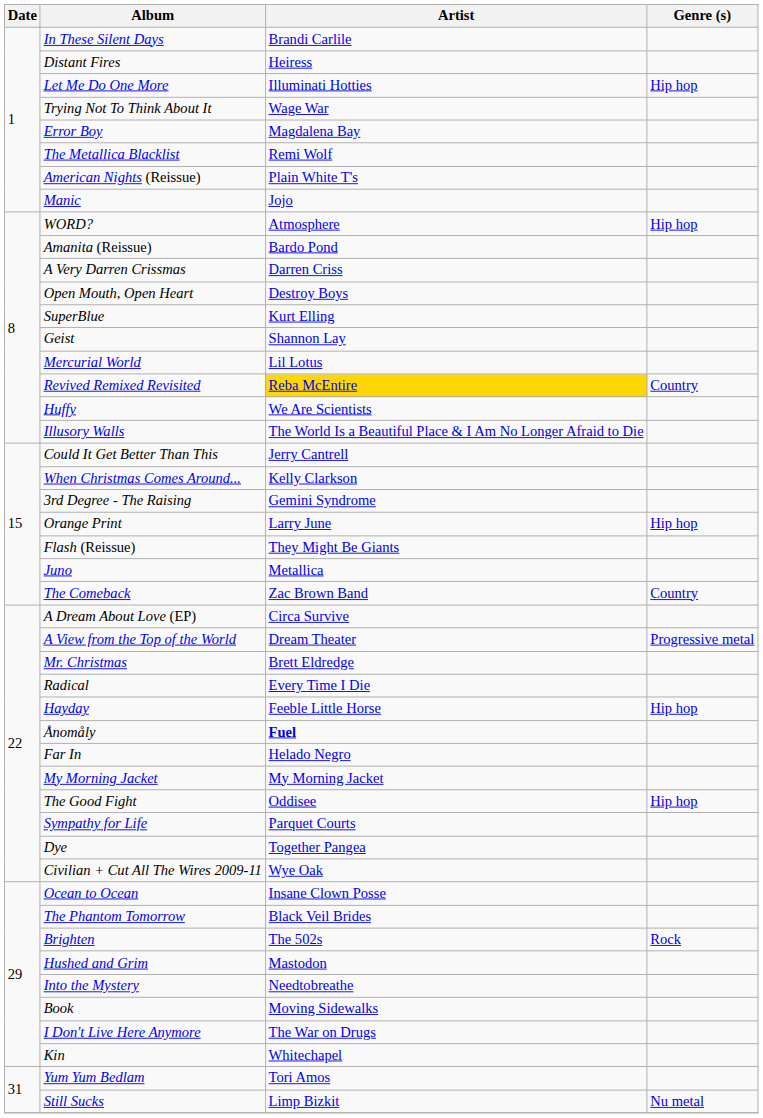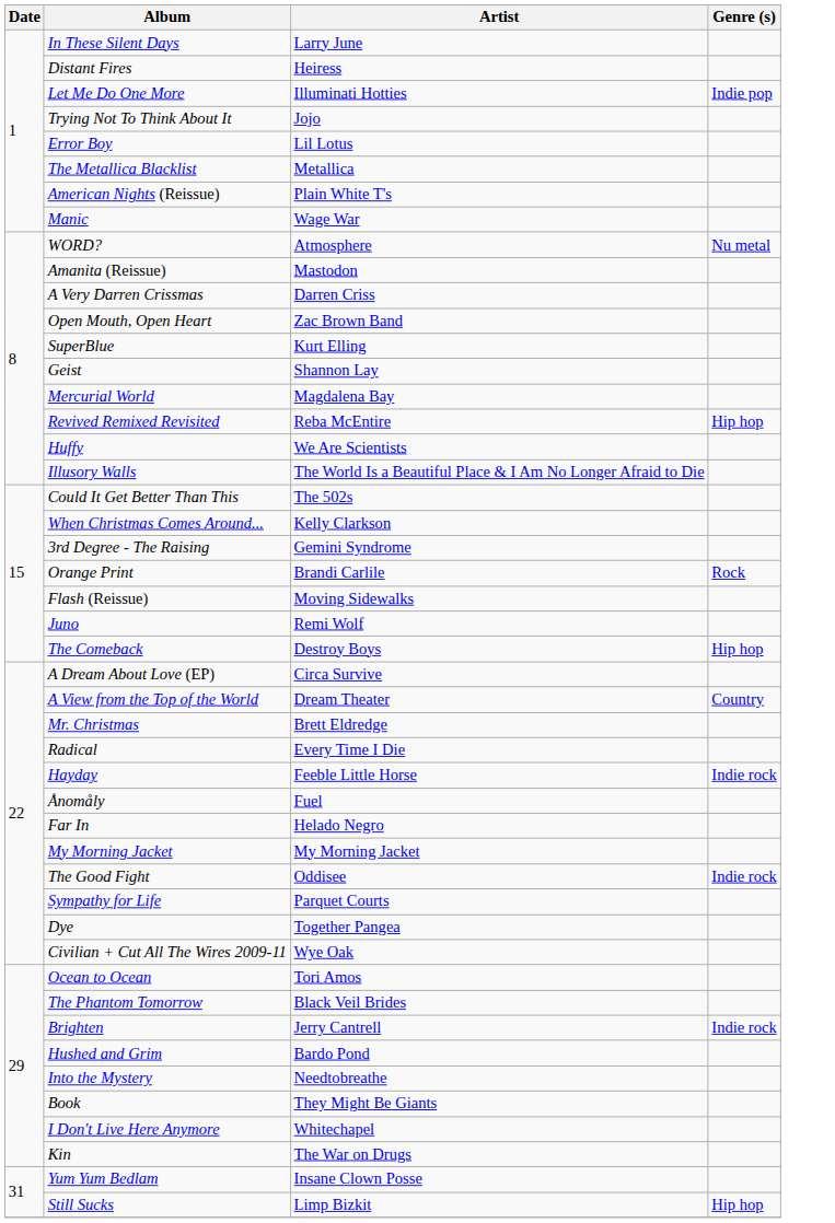In These Silent Days | Artist: Brandi Carlile -> Larry June
Let Me Do One More | Genre (s): Hip hop -> Indie pop
Trying Not To Think About It | Artist: Wage War -> Jojo
Error Boy | Artist: Magdalena Bay -> Lil Lotus
The Metallica Blacklist | Artist: Remi Wolf -> Metallica
Manic | Artist: Jojo -> Wage War
WORD? | Genre (s): Hip hop -> Nu metal
Amanita (Reissue) | Artist: Bardo Pond -> Mastodon
Open Mouth, Open Heart | Artist: Destroy Boys -> Zac Brown Band
Mercurial World | Artist: Lil Lotus -> Magdalena Bay
Revived Remixed Revisited | Artist: gold background -> no background
Revived Remixed Revisited | Genre (s): Country -> Hip hop
Could It Get Better Than This | Artist: Jerry Cantrell -> The 502s
Orange Print | Artist: Larry June -> Brandi Carlile
Orange Print | Genre (s): Hip hop -> Rock
Flash (Reissue) | Artist: They Might Be Giants -> Moving Sidewalks
Juno | Artist: Metallica -> Remi Wolf
The Comeback | Artist: Zac Brown Band -> Destroy Boys
The Comeback | Genre (s): Country -> Hip hop
A View from the Top of the World | Genre (s): Progressive metal -> Country
Hayday | Genre (s): Hip hop -> Indie rock
Ånomåly | Artist: bold -> normal
The Good Fight | Genre (s): Hip hop -> Indie rock
Ocean to Ocean | Artist: Insane Clown Posse -> Tori Amos
Brighten | Artist: The 502s -> Jerry Cantrell
Brighten | Genre (s): Rock -> Indie rock
Hushed and Grim | Artist: Mastodon -> Bardo Pond
Book | Artist: Moving Sidewalks -> They Might Be Giants
I Don't Live Here Anymore | Artist: The War on Drugs -> Whitechapel
Kin | Artist: Whitechapel -> The War on Drugs
Yum Yum Bedlam | Artist: Tori Amos -> Insane Clown Posse
Still Sucks | Genre (s): Nu metal -> Hip hop
